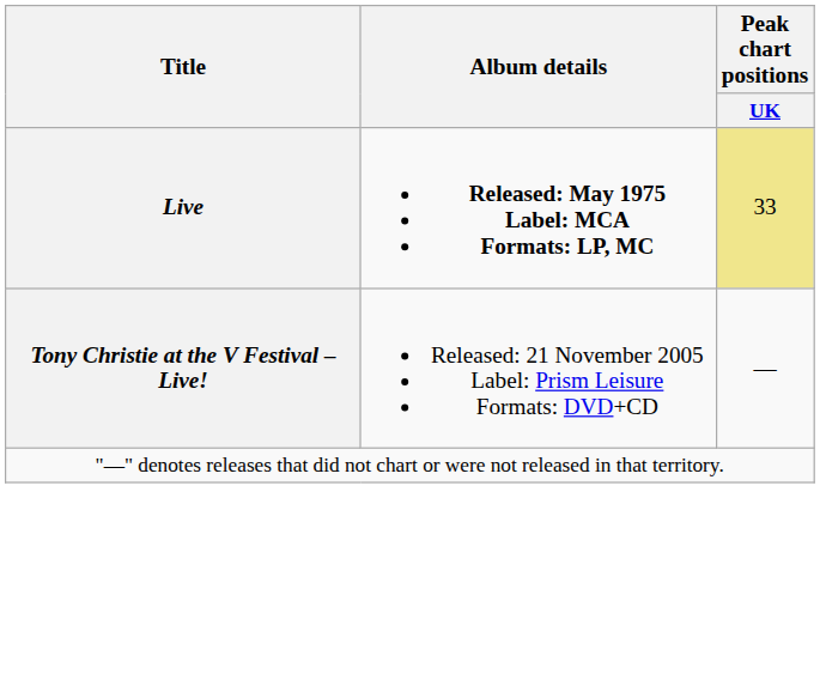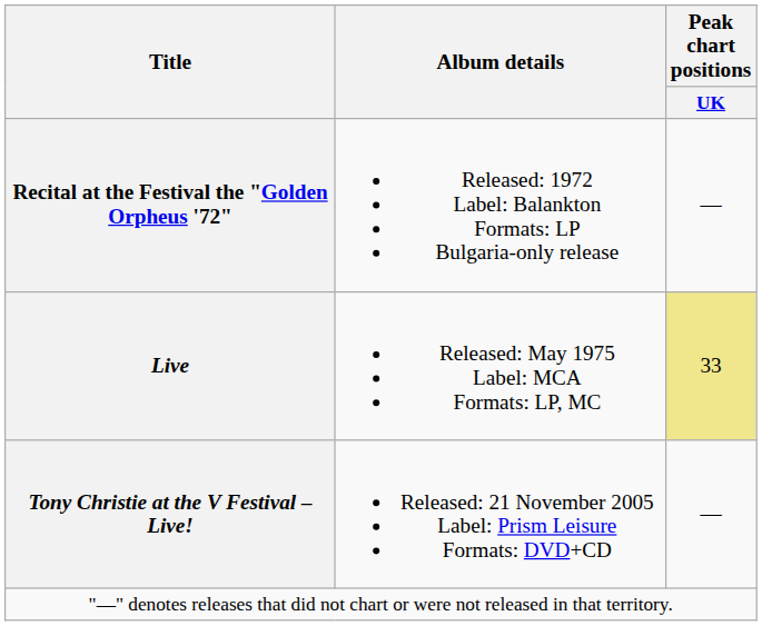+ row: Recital at the Festival the "Golden Orpheus '72" | Released: 1972 Label: Balankton Formats: LP Bulgaria-only release | —
Live | Album details: bold -> normal
